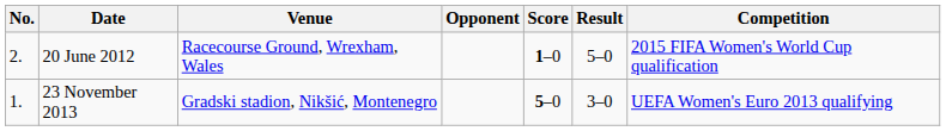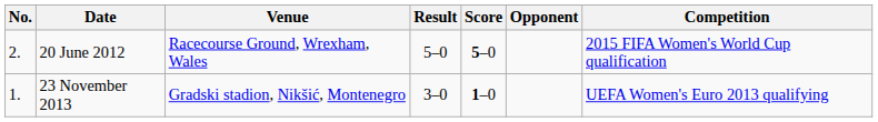columns swapped: Opponent <-> Result
20 June 2012 | Score: 1–0 -> 5–0
23 November 2013 | Score: 5–0 -> 1–0
